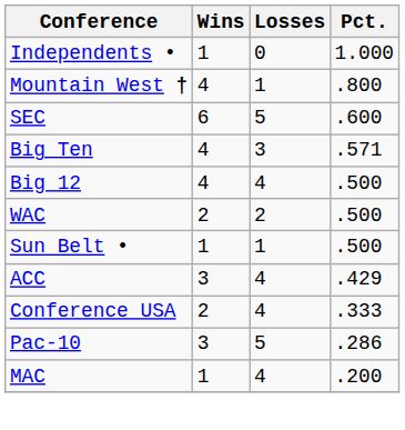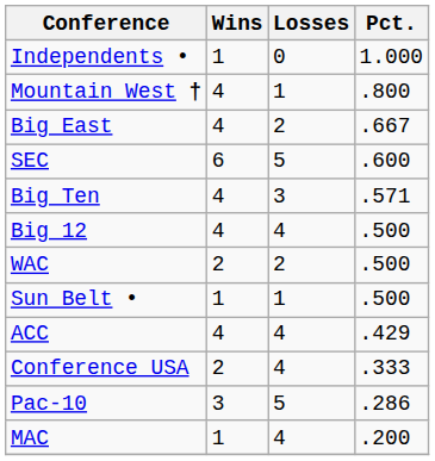+ row: Big East | 4 | 2 | .667
ACC | Wins: 3 -> 4
